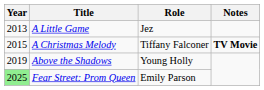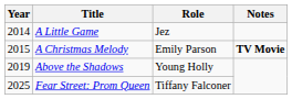A Little Game | Year: 2013 -> 2014
A Christmas Melody | Role: Tiffany Falconer -> Emily Parson
Fear Street: Prom Queen | Year: lightgreen background -> no background
Fear Street: Prom Queen | Role: Emily Parson -> Tiffany Falconer
